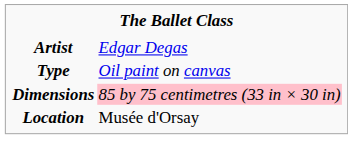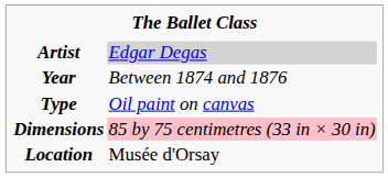Artist | column 2: no background -> lightgrey background
+ row: Year | Between 1874 and 1876
